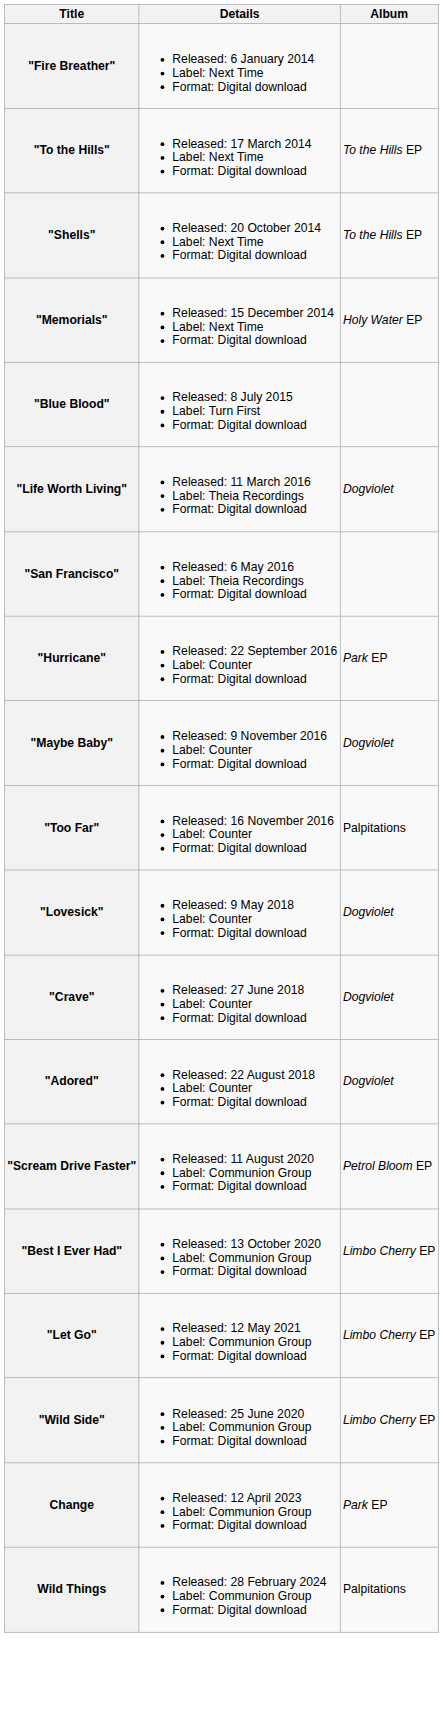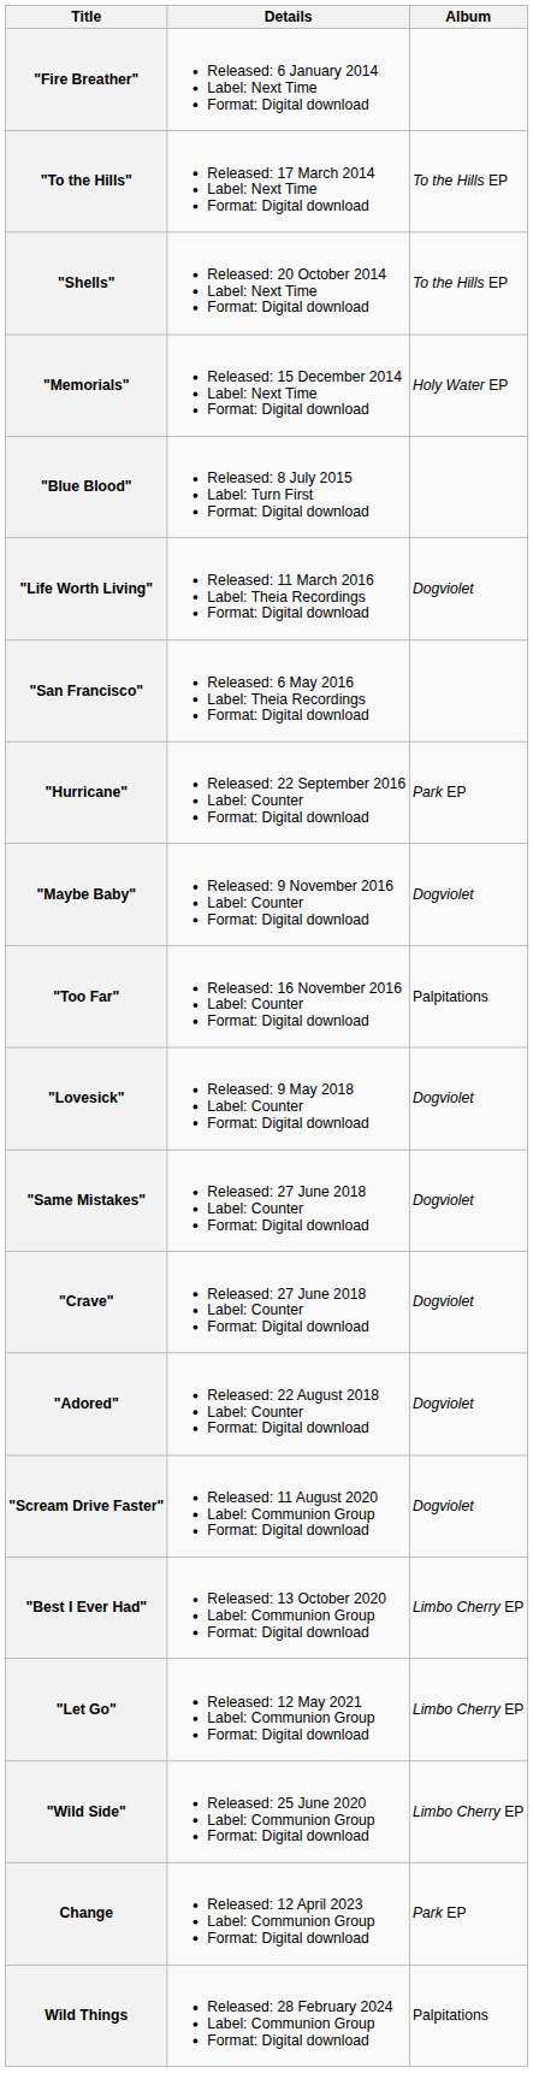+ row: "Same Mistakes" | Released: 27 June 2018 Label: Counter Format: Digital download | Dogviolet
"Scream Drive Faster" | Album: Petrol Bloom EP -> Dogviolet
